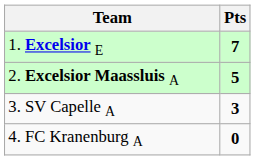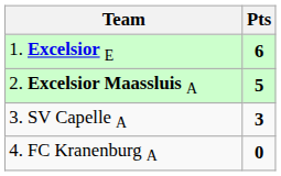1. Excelsior E | Pts: 7 -> 6
